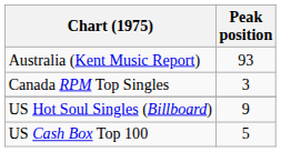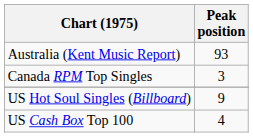US Cash Box Top 100 | Peak position: 5 -> 4
